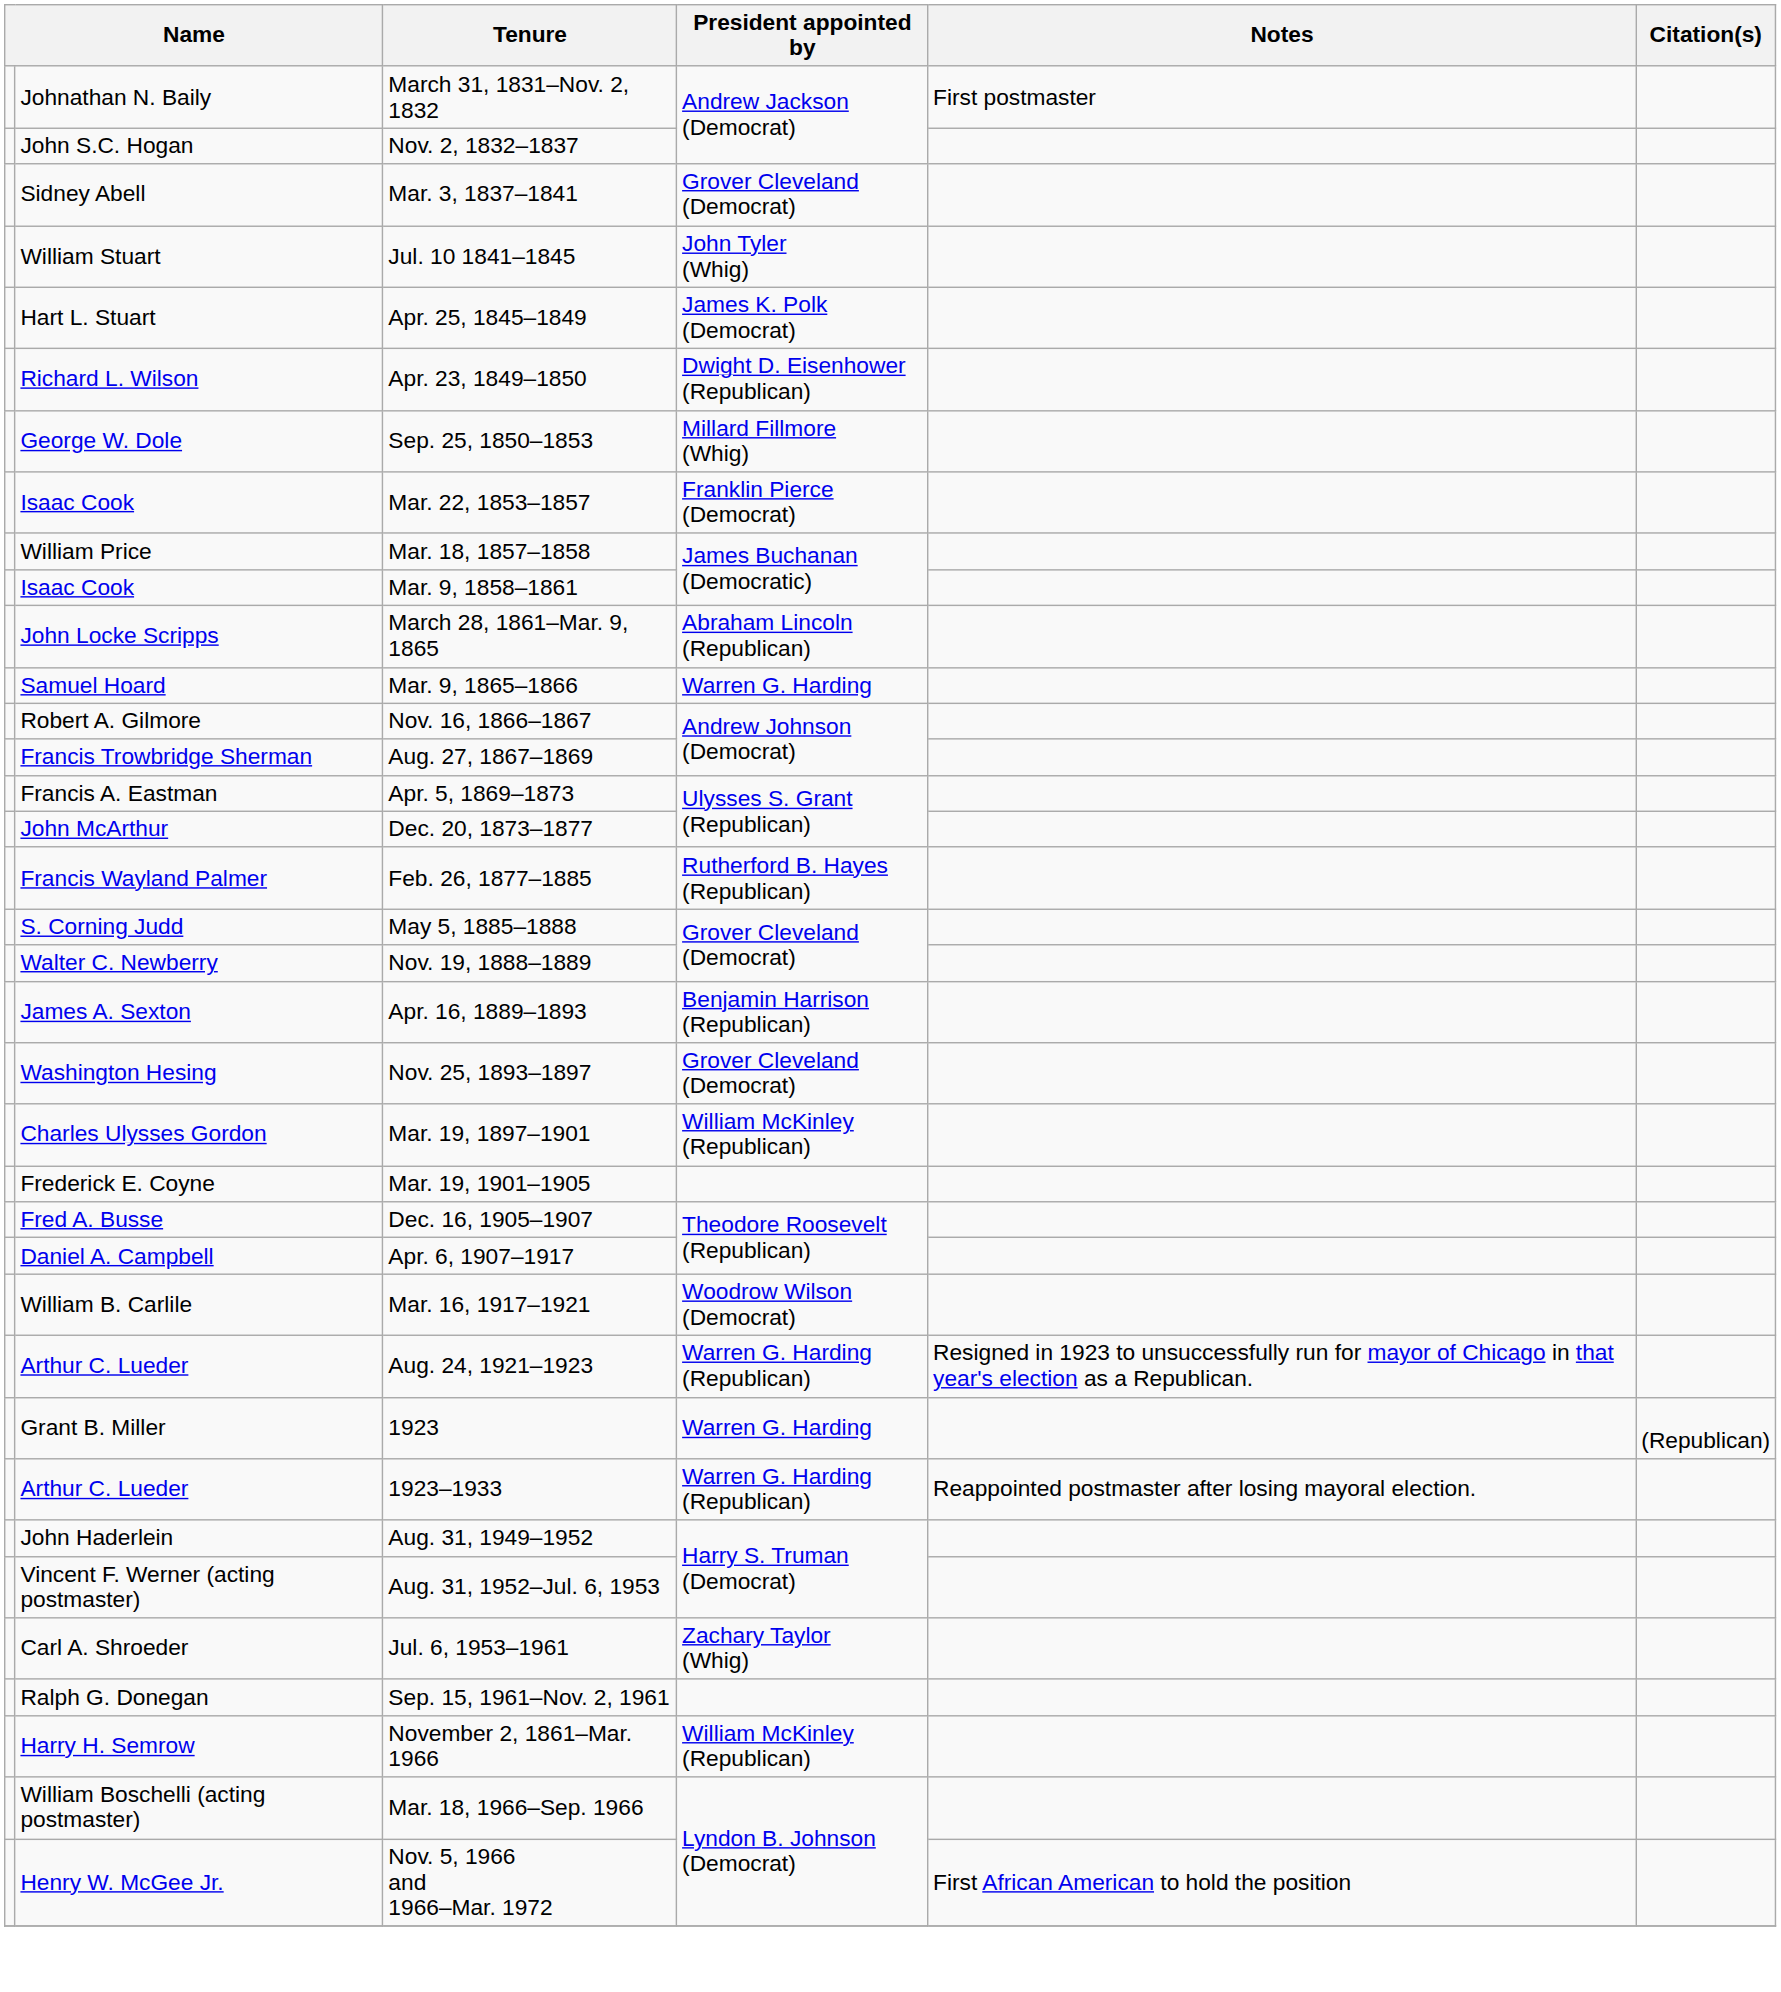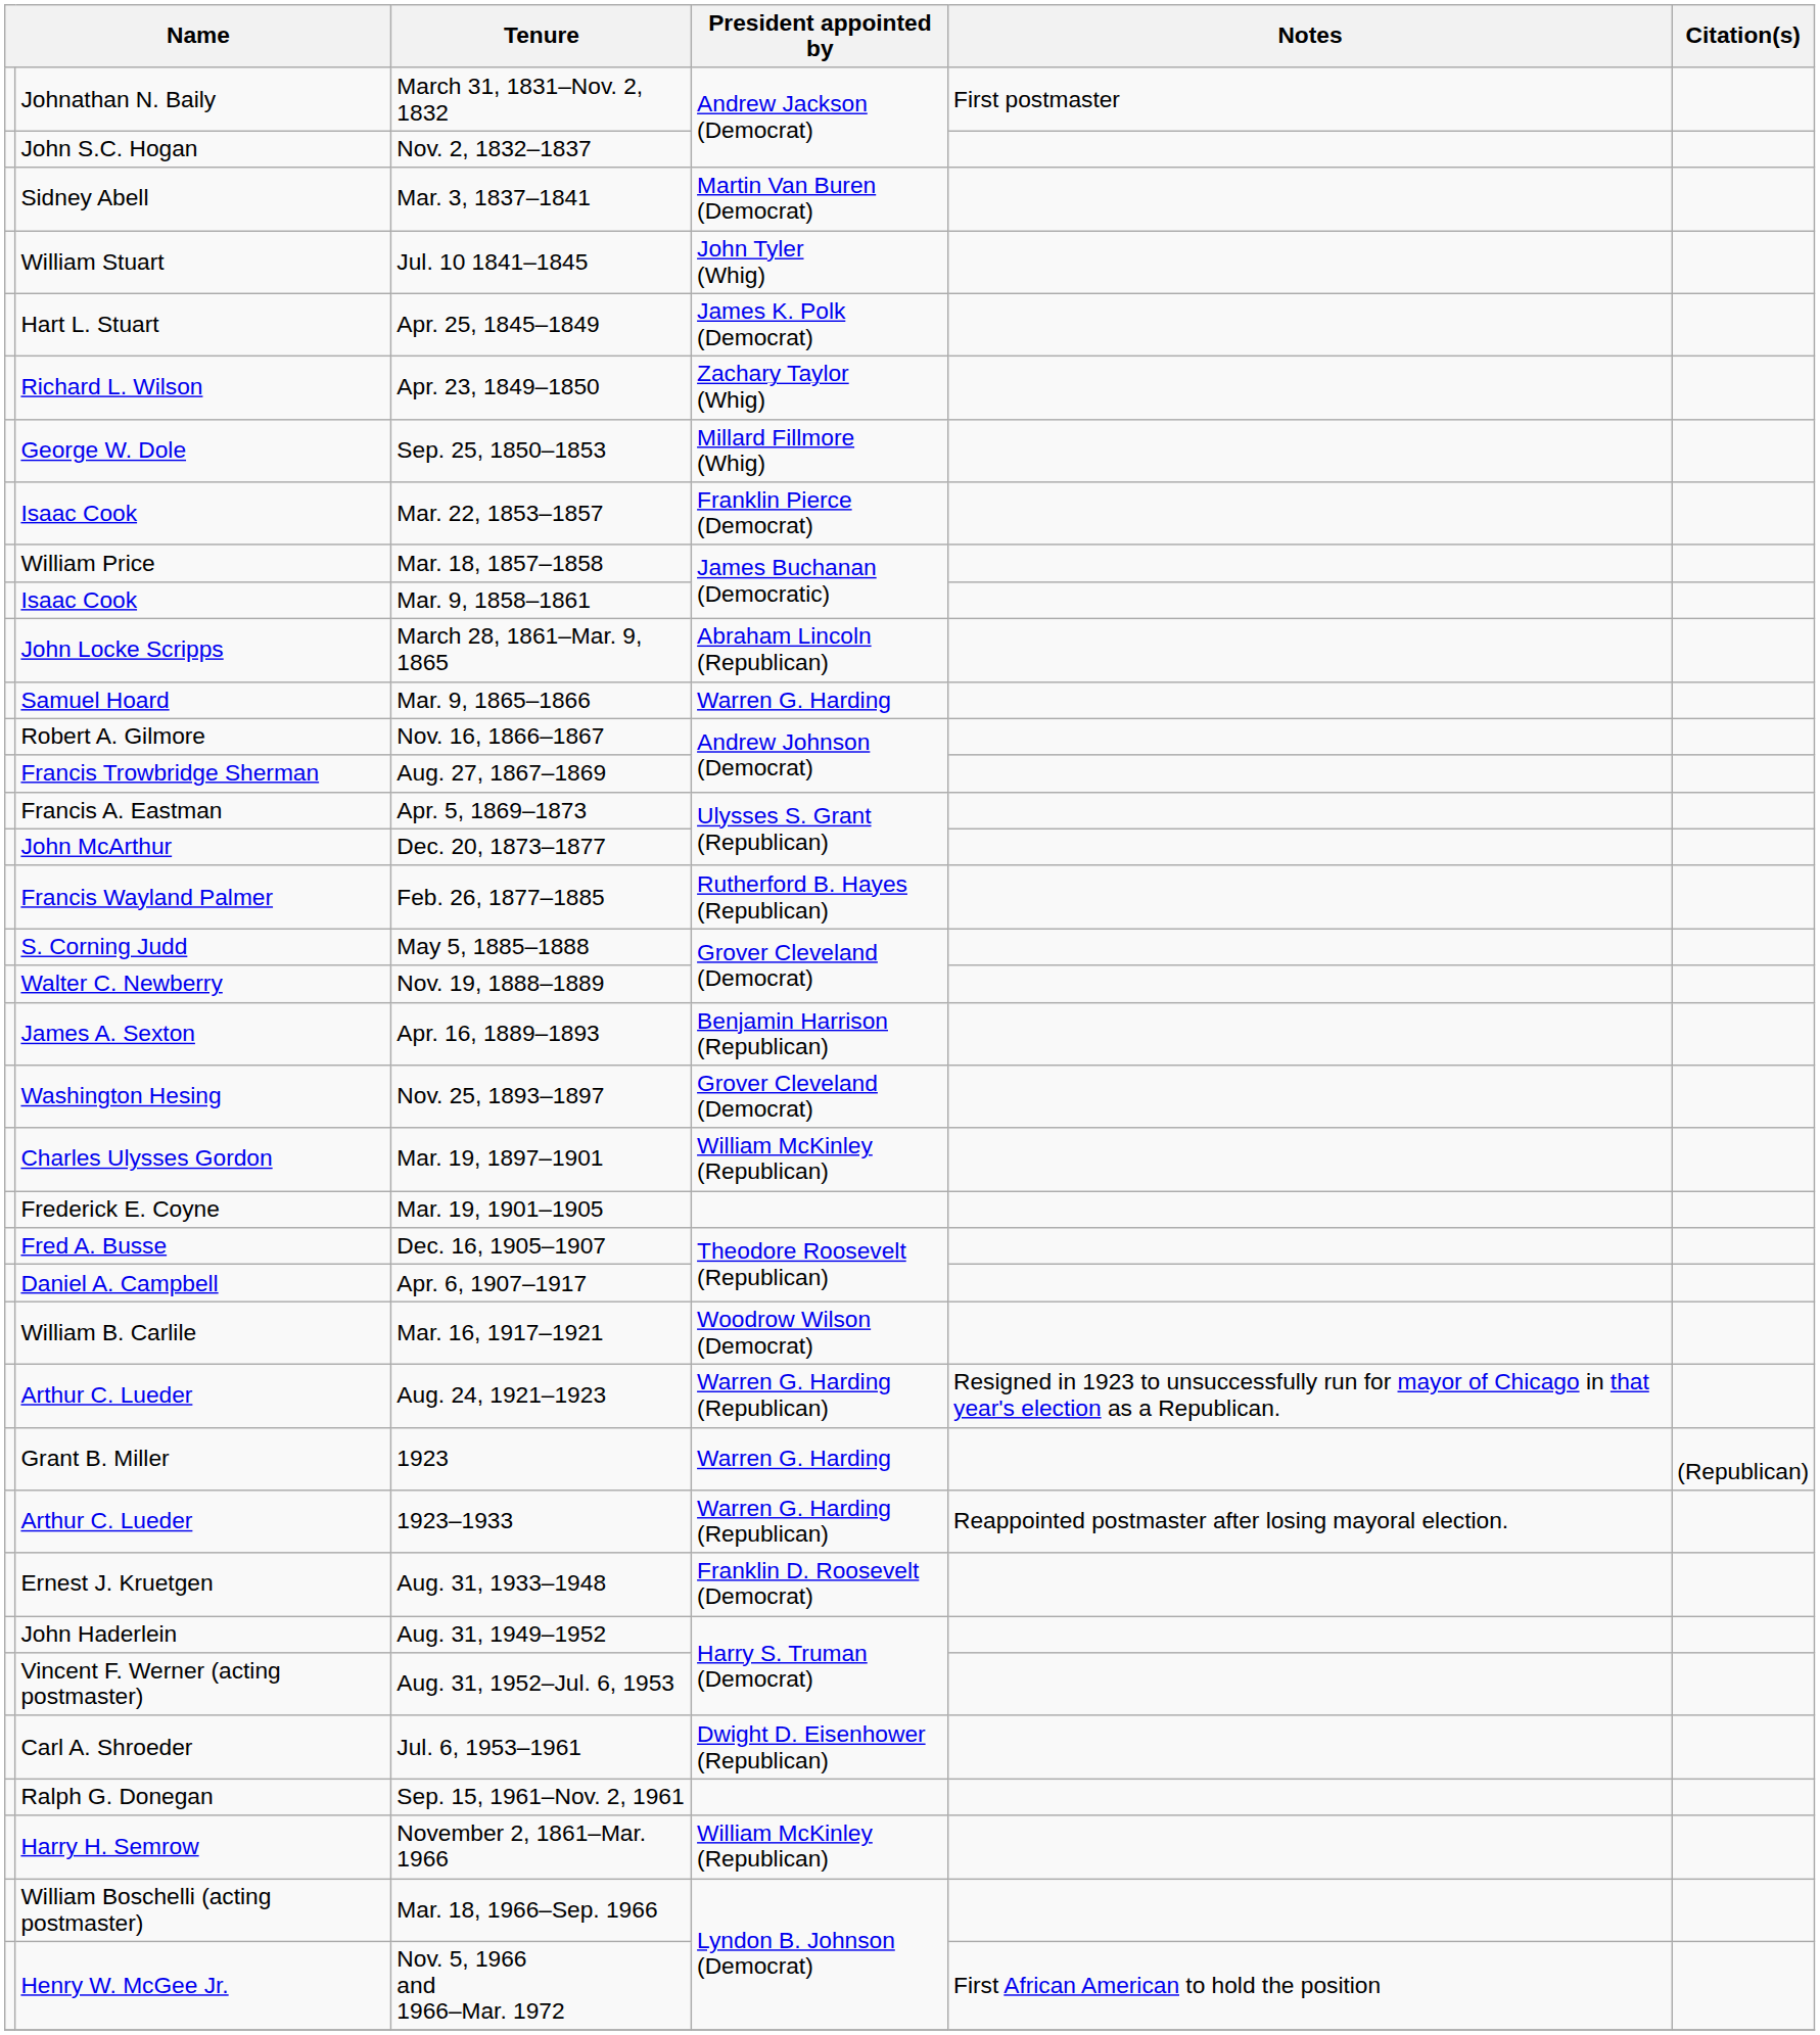Mar. 3, 1837–1841 | President appointed by: Grover Cleveland (Democrat) -> Martin Van Buren (Democrat)
Apr. 23, 1849–1850 | President appointed by: Dwight D. Eisenhower (Republican) -> Zachary Taylor (Whig)
+ row: Ernest J. Kruetgen | Aug. 31, 1933–1948 | Franklin D. Roosevelt (Democrat)
Jul. 6, 1953–1961 | President appointed by: Zachary Taylor (Whig) -> Dwight D. Eisenhower (Republican)
